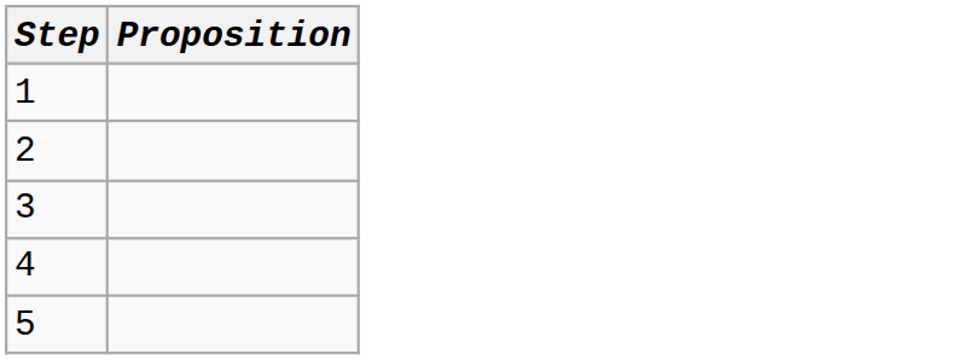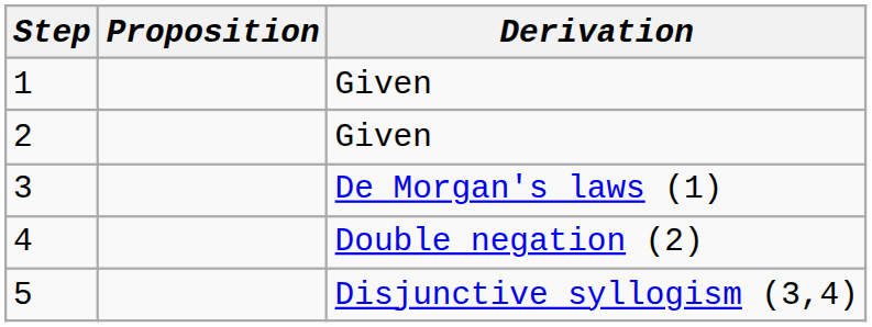+ column: Derivation | Given | Given | De Morgan's laws (1) | Double negation (2) | Disjunctive syllogism (3,4)
